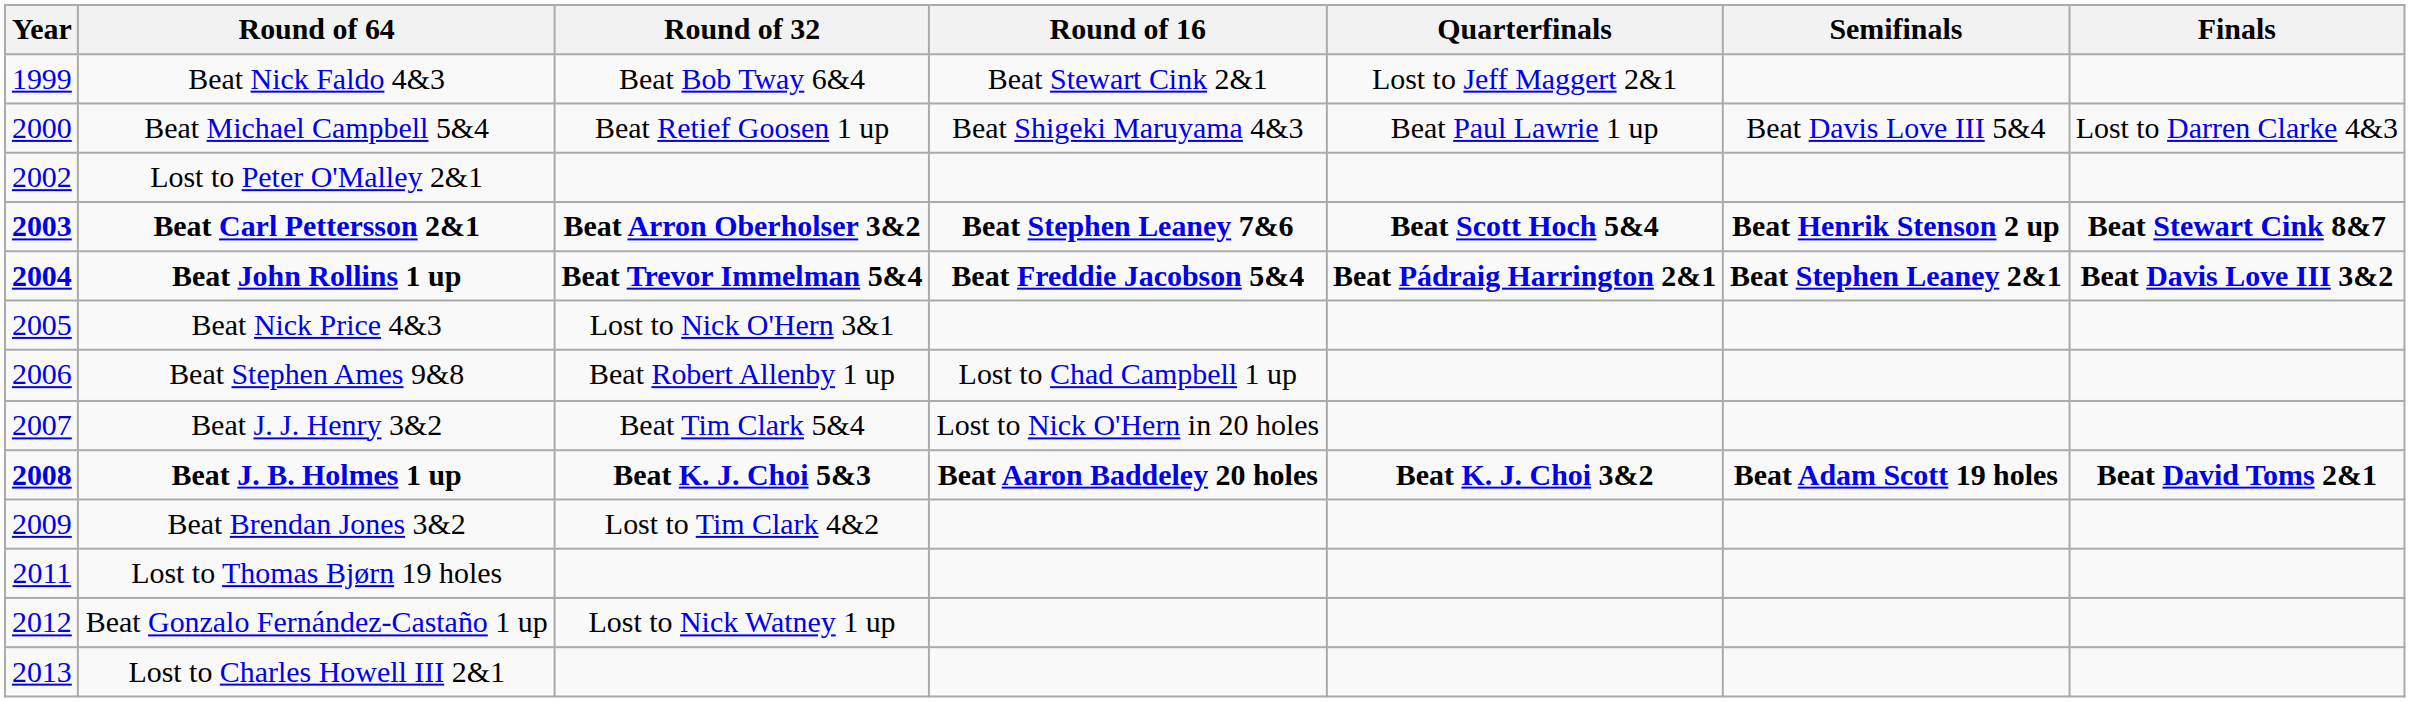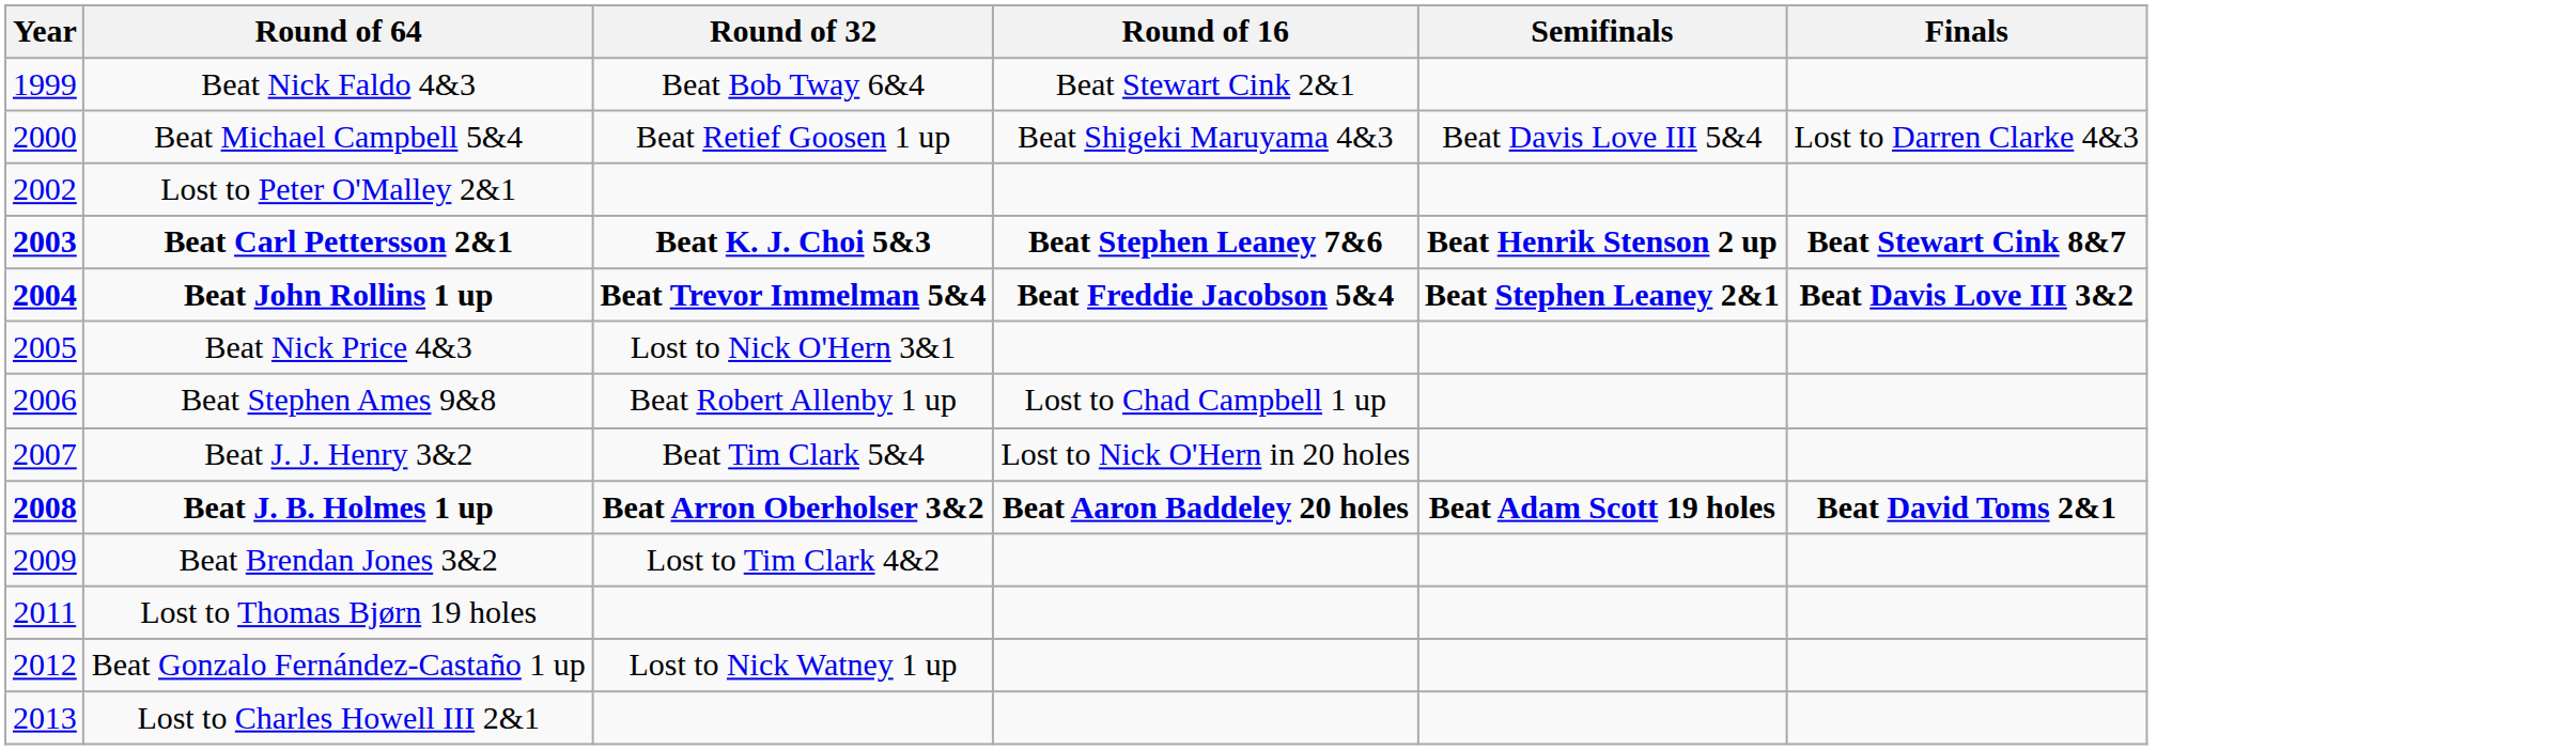- column: Quarterfinals | Lost to Jeff Maggert 2&1 | Beat Paul Lawrie 1 up | Beat Scott Hoch 5&4 | Beat Pádraig Harrington 2&1 | Beat K. J. Choi 3&2
Beat Carl Pettersson 2&1 | Round of 32: Beat Arron Oberholser 3&2 -> Beat K. J. Choi 5&3
Beat J. B. Holmes 1 up | Round of 32: Beat K. J. Choi 5&3 -> Beat Arron Oberholser 3&2
